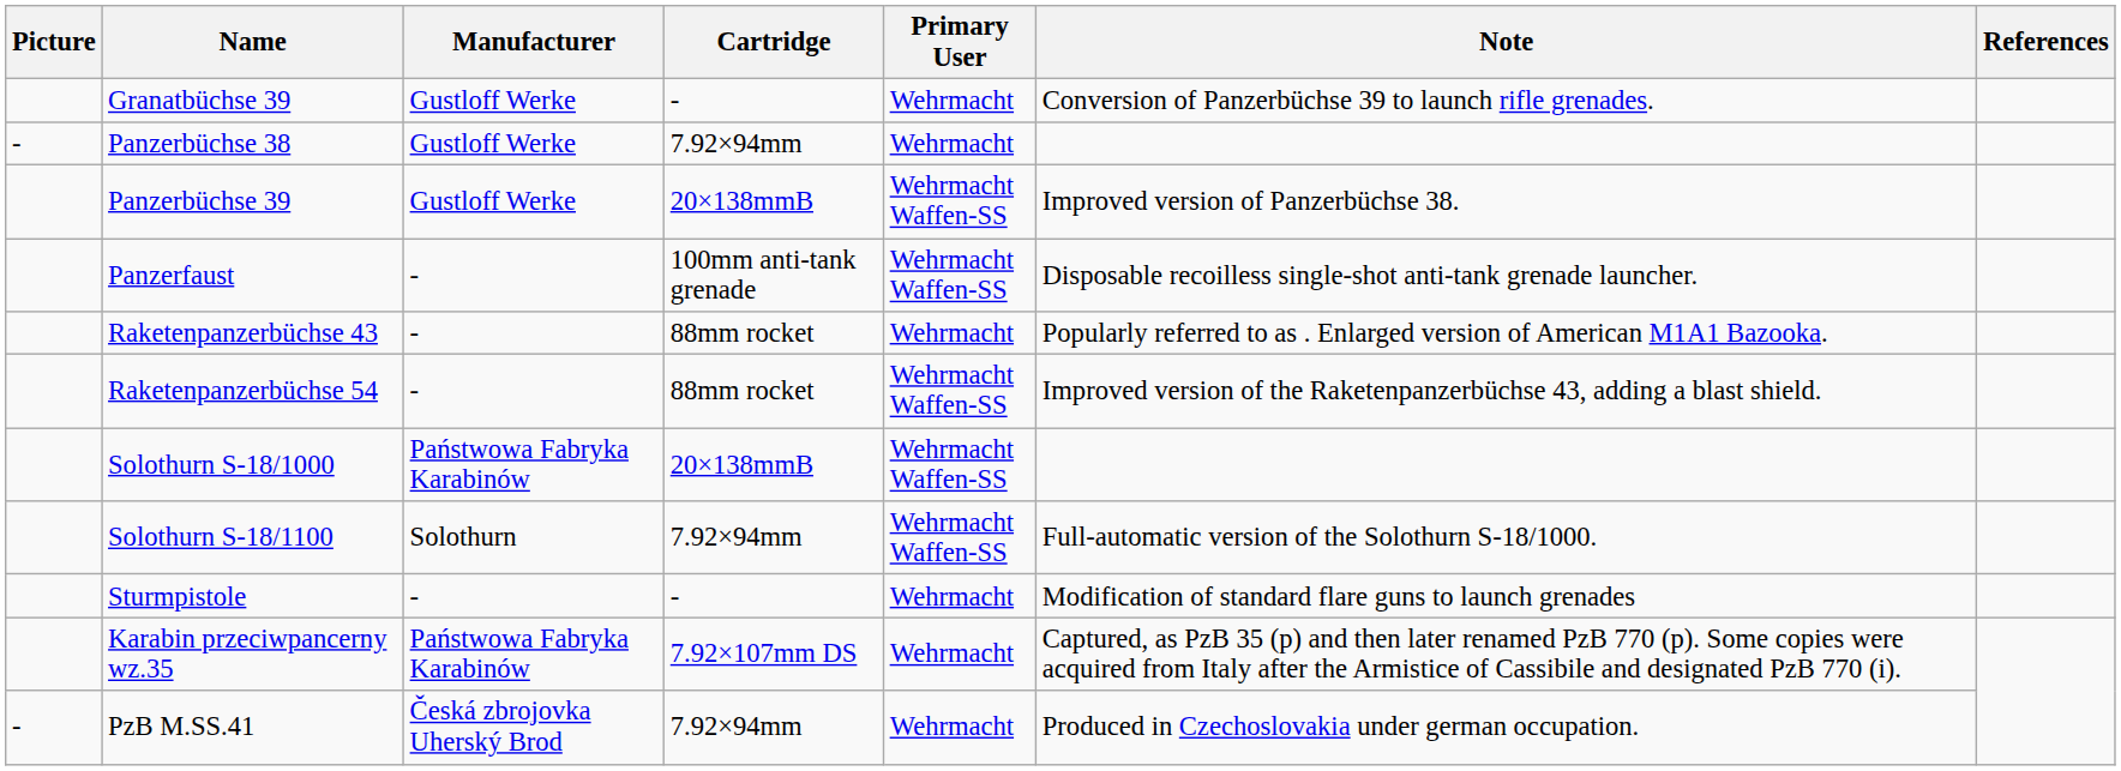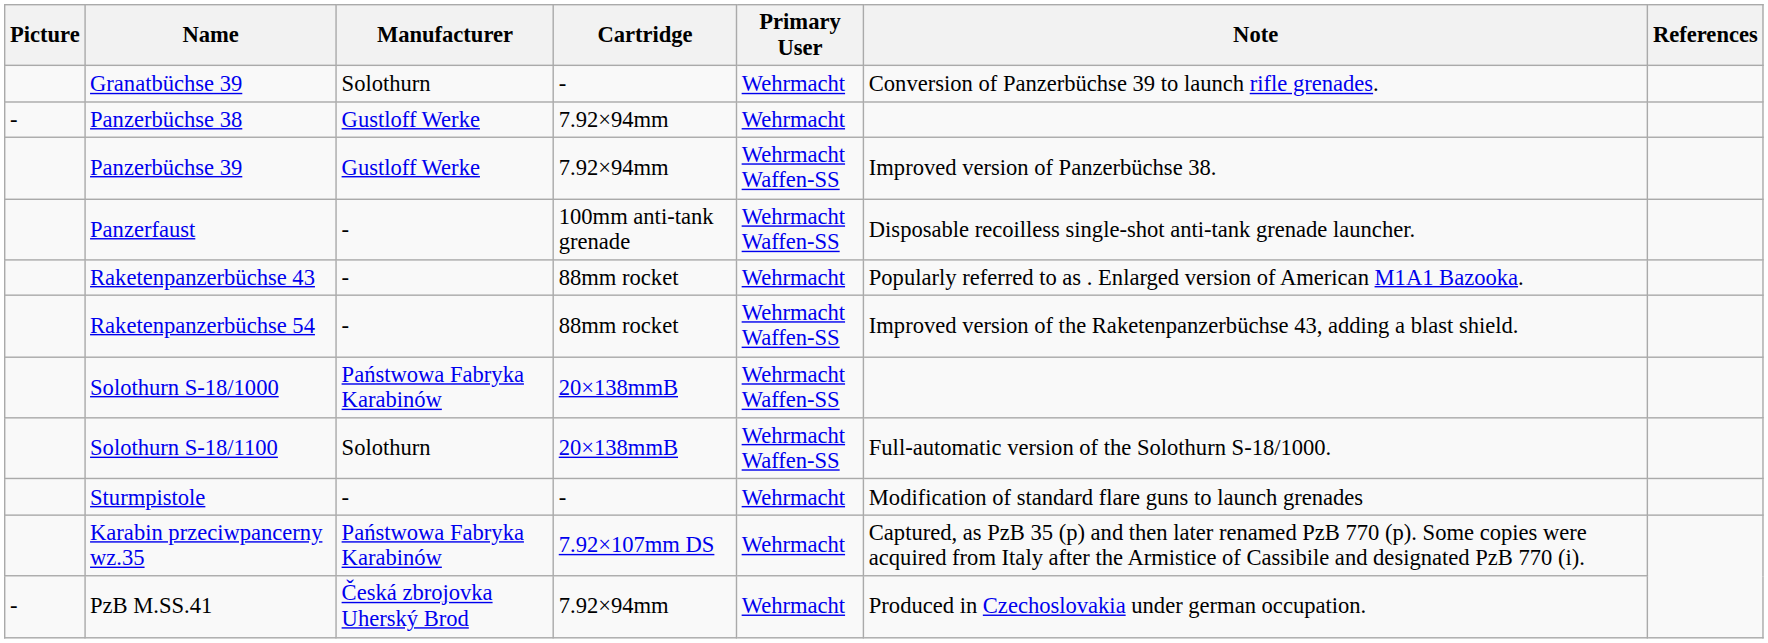Granatbüchse 39 | Manufacturer: Gustloff Werke -> Solothurn
Panzerbüchse 39 | Cartridge: 20×138mmB -> 7.92×94mm
Solothurn S-18/1100 | Cartridge: 7.92×94mm -> 20×138mmB
